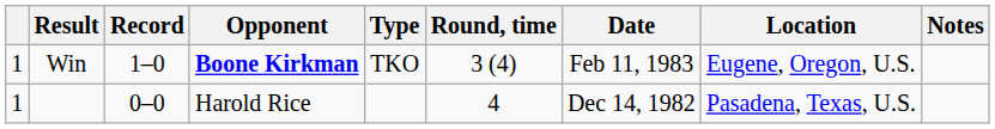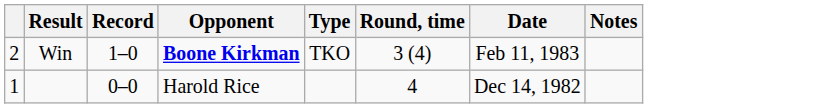- column: Location | Eugene, Oregon, U.S. | Pasadena, Texas, U.S.
Win | column 1: 1 -> 2
